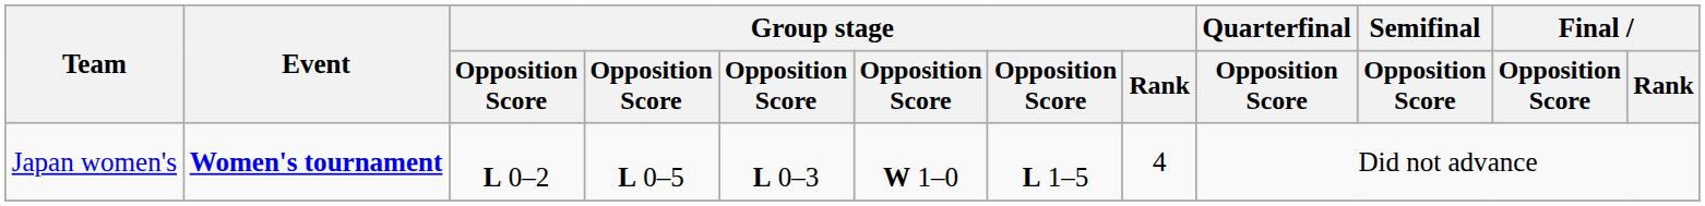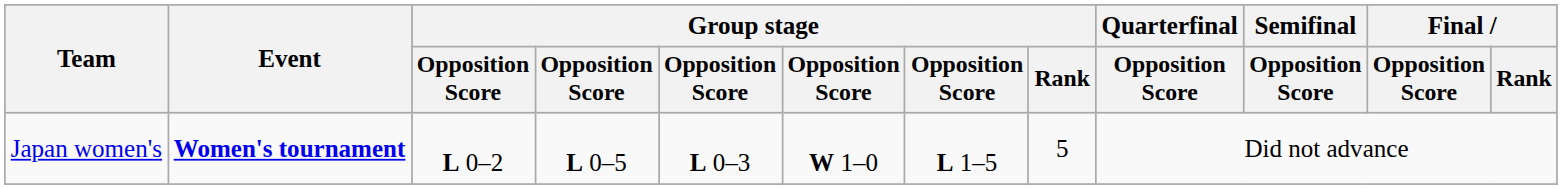Japan women's | Group stage / Rank: 4 -> 5
